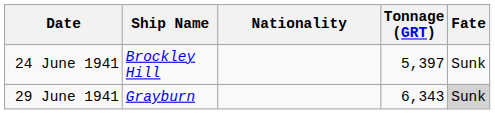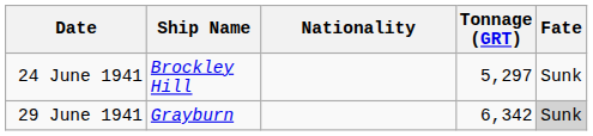24 June 1941 | Tonnage (GRT): 5,397 -> 5,297
29 June 1941 | Tonnage (GRT): 6,343 -> 6,342
